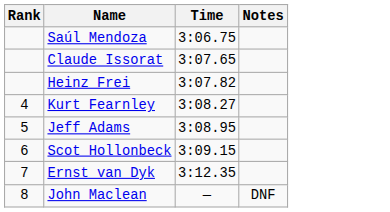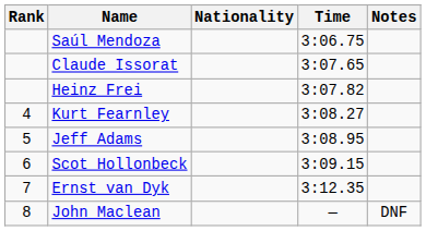+ column: Nationality
